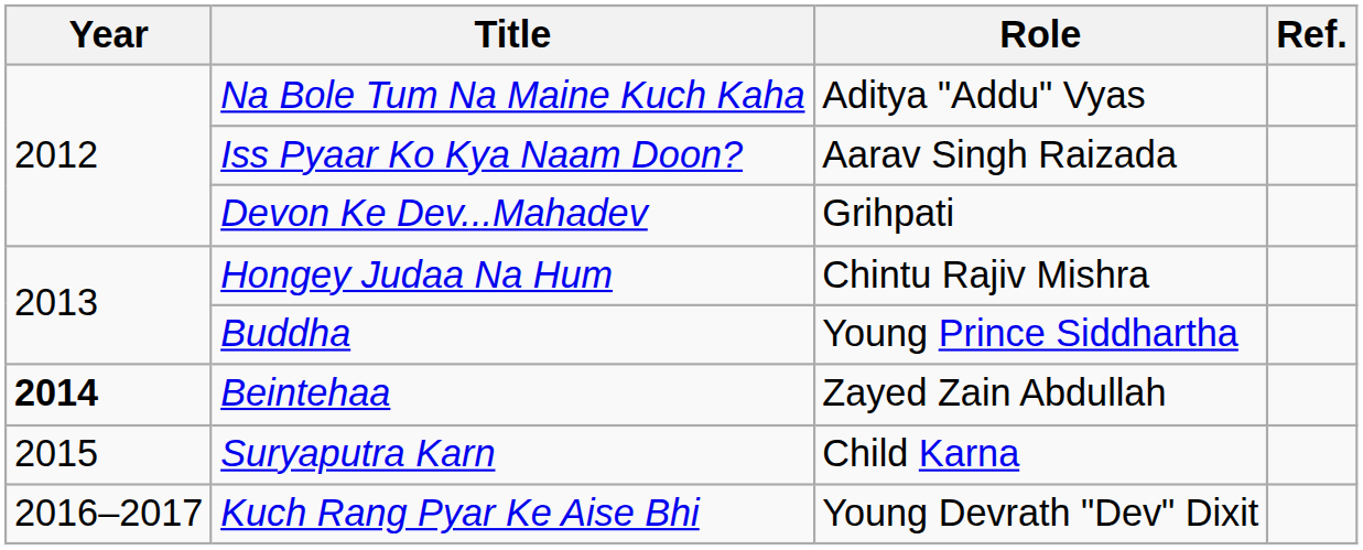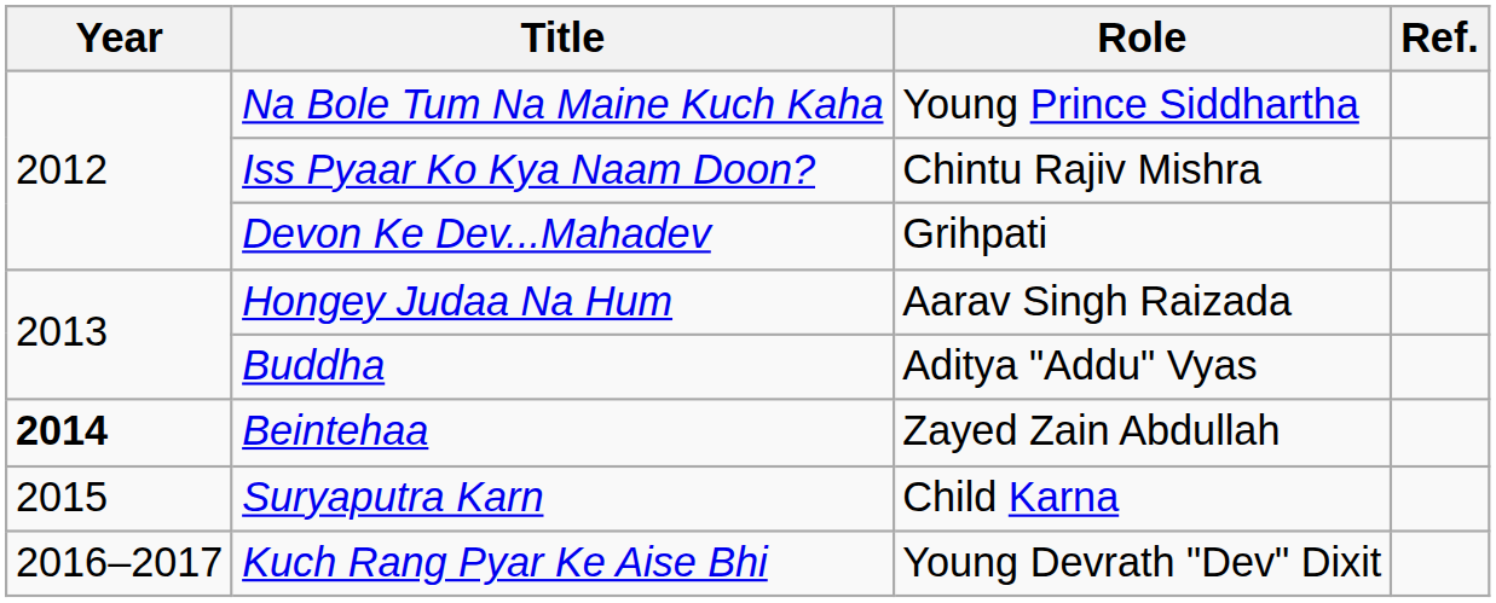Na Bole Tum Na Maine Kuch Kaha | Role: Aditya "Addu" Vyas -> Young Prince Siddhartha
Iss Pyaar Ko Kya Naam Doon? | Role: Aarav Singh Raizada -> Chintu Rajiv Mishra
Hongey Judaa Na Hum | Role: Chintu Rajiv Mishra -> Aarav Singh Raizada
Buddha | Role: Young Prince Siddhartha -> Aditya "Addu" Vyas
